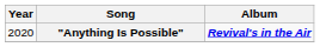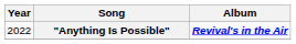"Anything Is Possible" | Year: 2020 -> 2022
